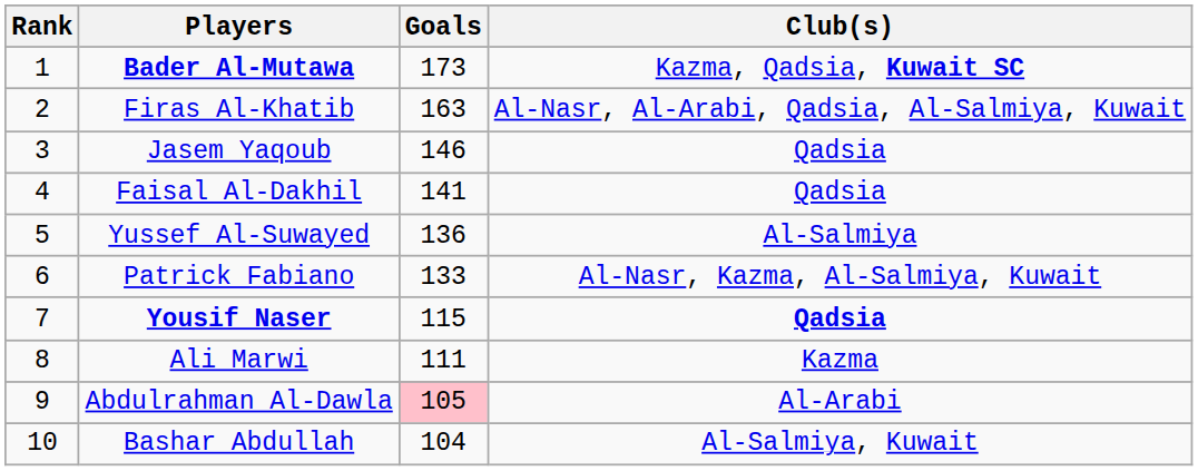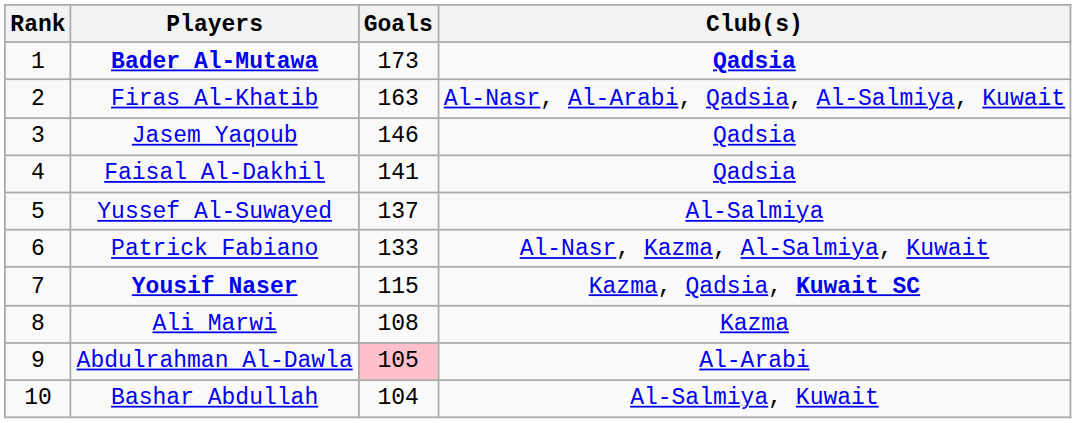Bader Al-Mutawa | Club(s): Kazma, Qadsia, Kuwait SC -> Qadsia
Yussef Al-Suwayed | Goals: 136 -> 137
Yousif Naser | Club(s): Qadsia -> Kazma, Qadsia, Kuwait SC
Ali Marwi | Goals: 111 -> 108
